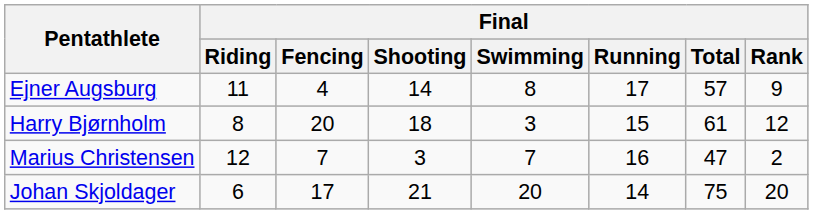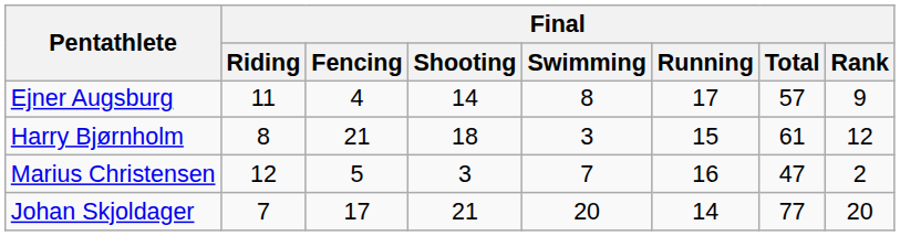Harry Bjørnholm | Final / Fencing: 20 -> 21
Marius Christensen | Final / Fencing: 7 -> 5
Johan Skjoldager | Final / Riding: 6 -> 7
Johan Skjoldager | Final / Total: 75 -> 77
